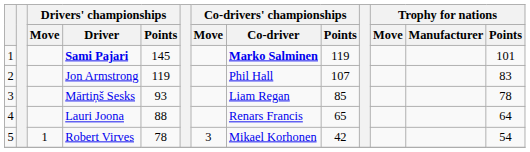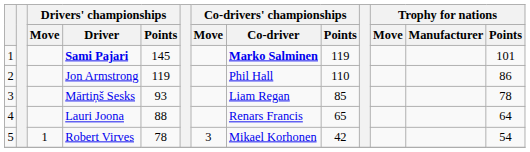Jon Armstrong | Co-drivers' championships / Points: 107 -> 110
Jon Armstrong | Trophy for nations / Points: 83 -> 86
